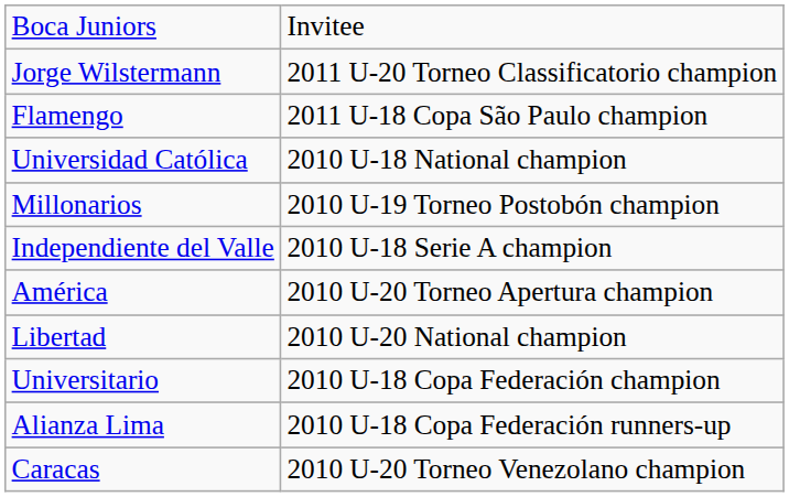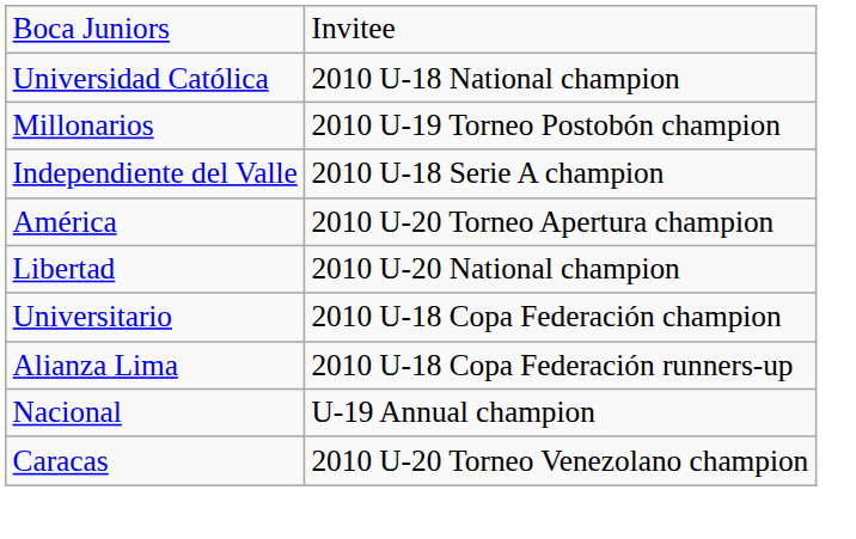- row: Jorge Wilstermann | 2011 U-20 Torneo Classificatorio champion
- row: Flamengo | 2011 U-18 Copa São Paulo champion
+ row: Nacional | U-19 Annual champion
